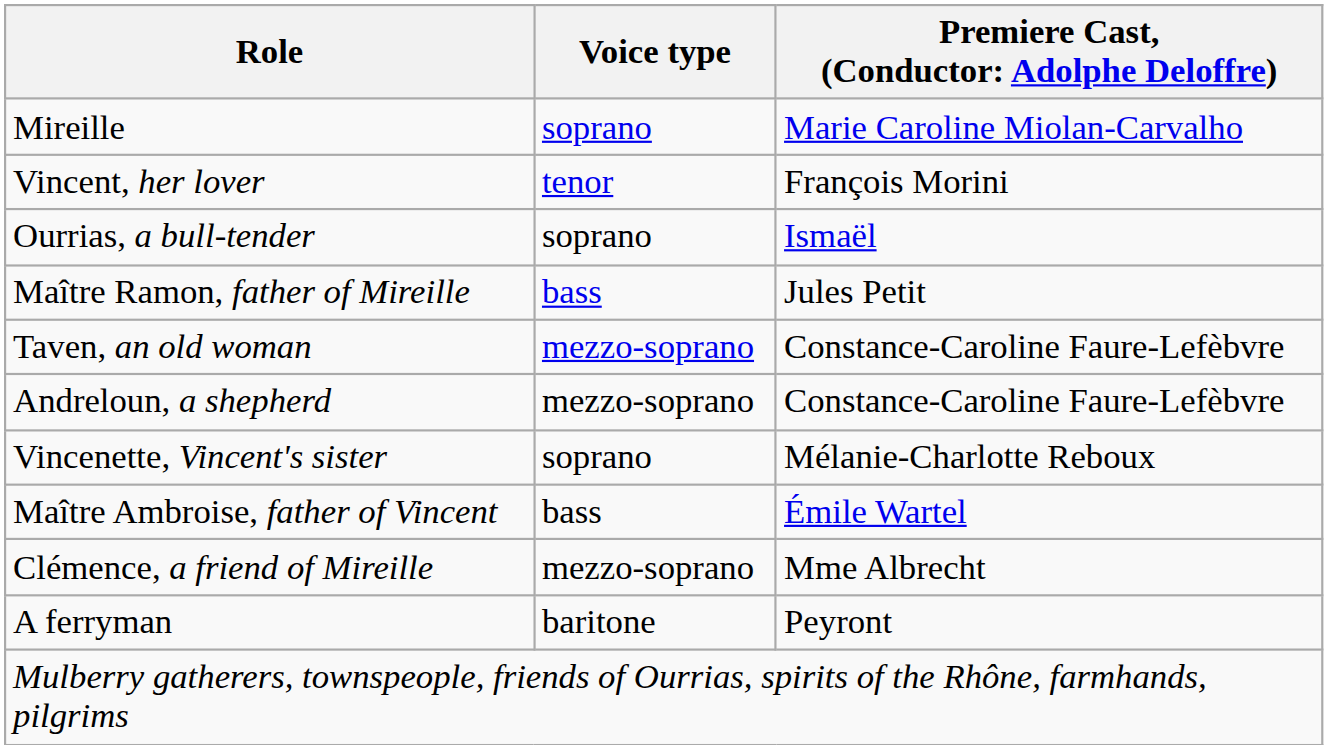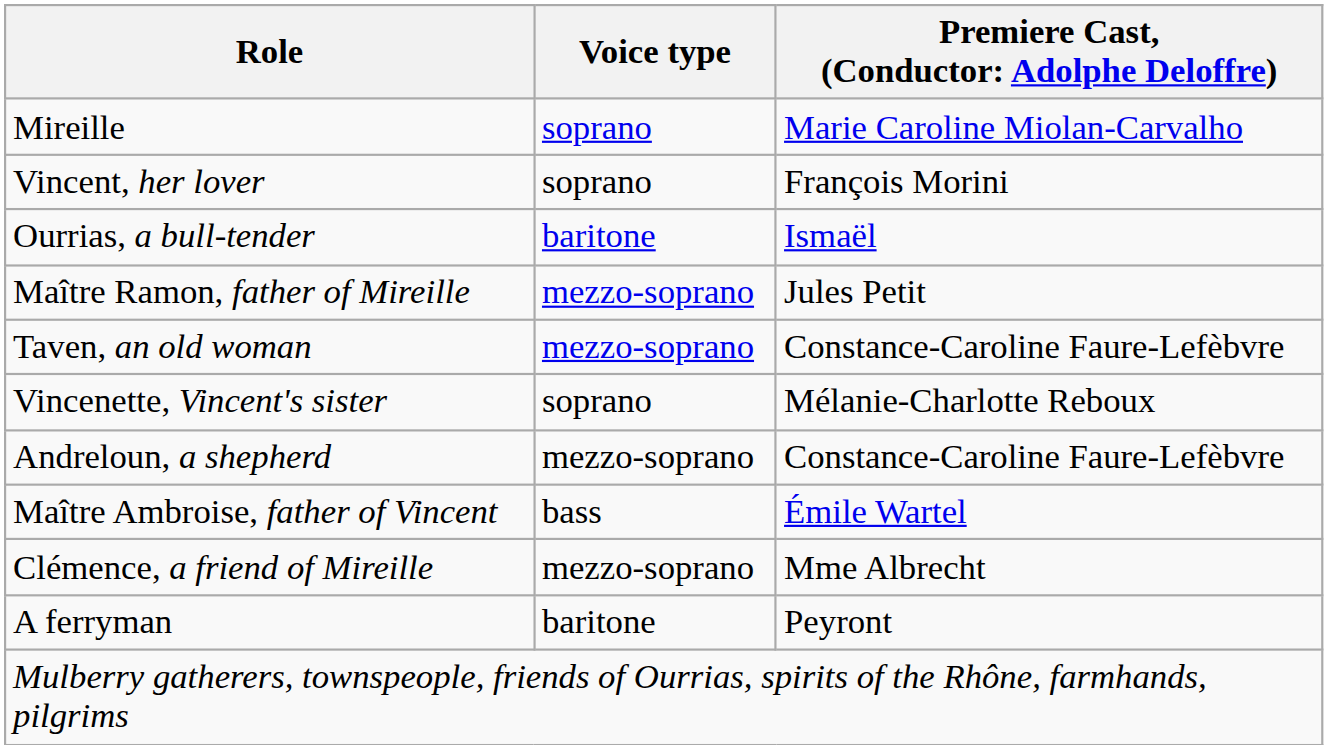Vincent, her lover | Voice type: tenor -> soprano
Ourrias, a bull-tender | Voice type: soprano -> baritone
Maître Ramon, father of Mireille | Voice type: bass -> mezzo-soprano
rows swapped: Vincenette, Vincent's sister <-> Andreloun, a shepherd
